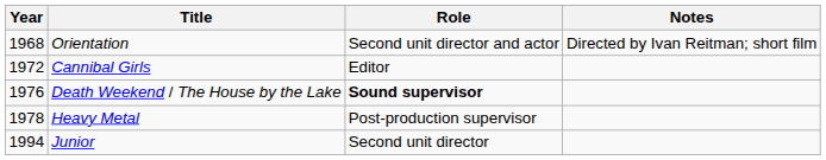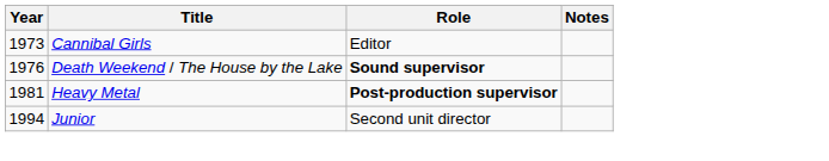- row: 1968 | Orientation | Second unit director and actor | Directed by Ivan Reitman; short film
Cannibal Girls | Year: 1972 -> 1973
Heavy Metal | Year: 1978 -> 1981
Heavy Metal | Role: normal -> bold
